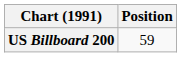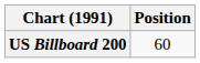US Billboard 200 | Position: 59 -> 60
